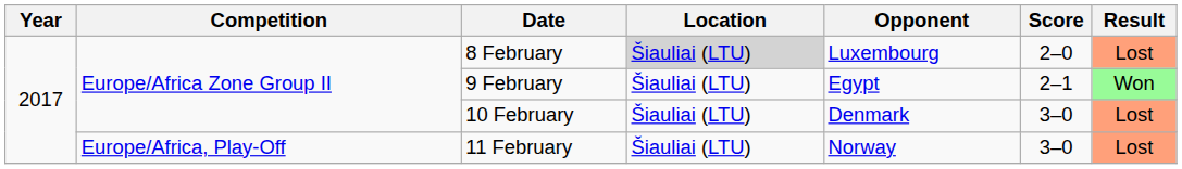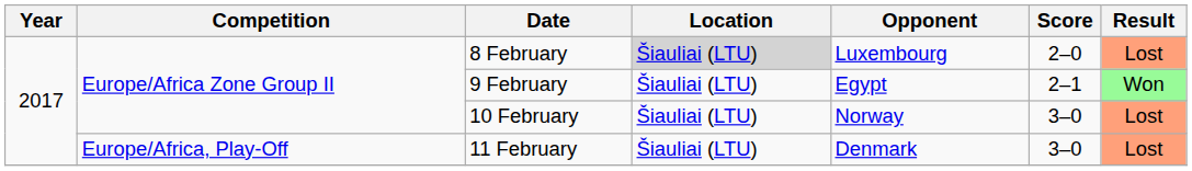10 February | Opponent: Denmark -> Norway
11 February | Opponent: Norway -> Denmark
